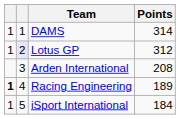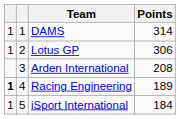Lotus GP | column 2: lavender background -> no background
Lotus GP | Points: 312 -> 306
